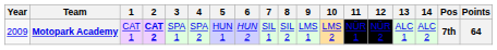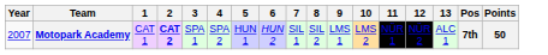- column: 14 | ALC 2
Motopark Academy | Year: 2009 -> 2007
Motopark Academy | Points: 64 -> 50
